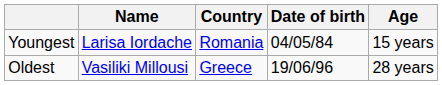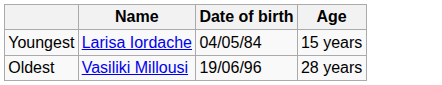- column: Country | Romania | Greece
